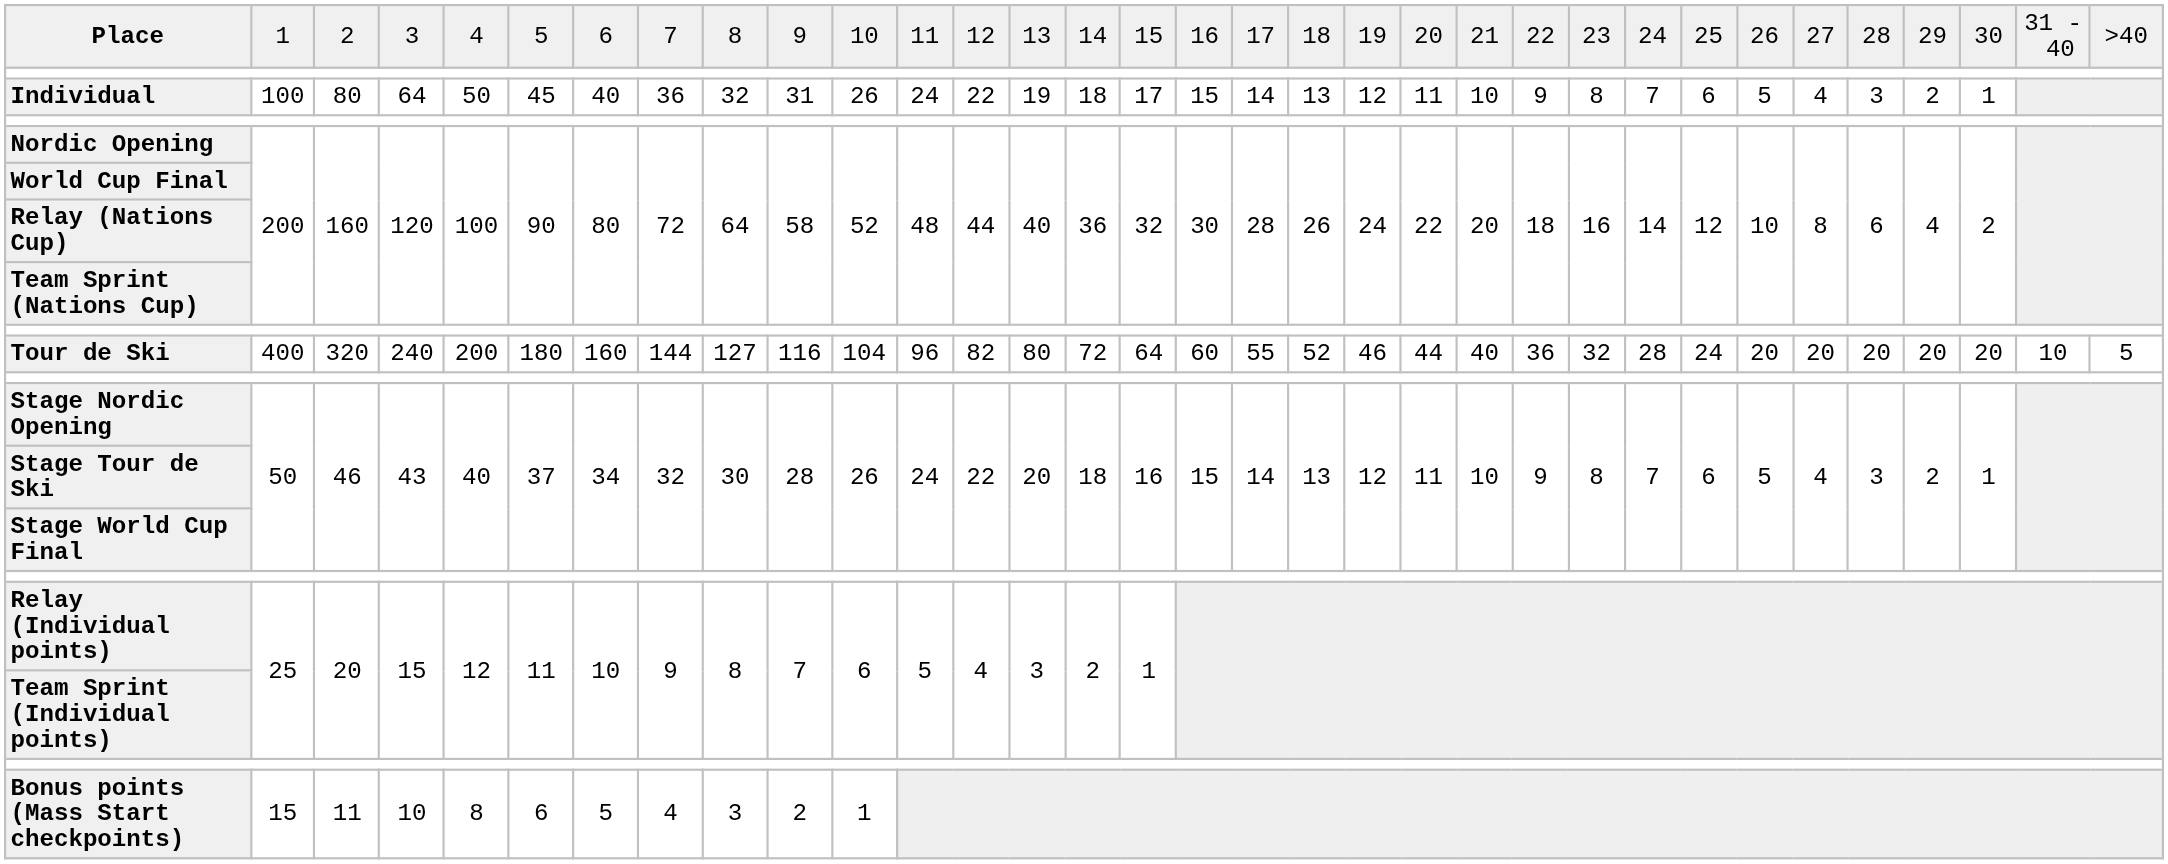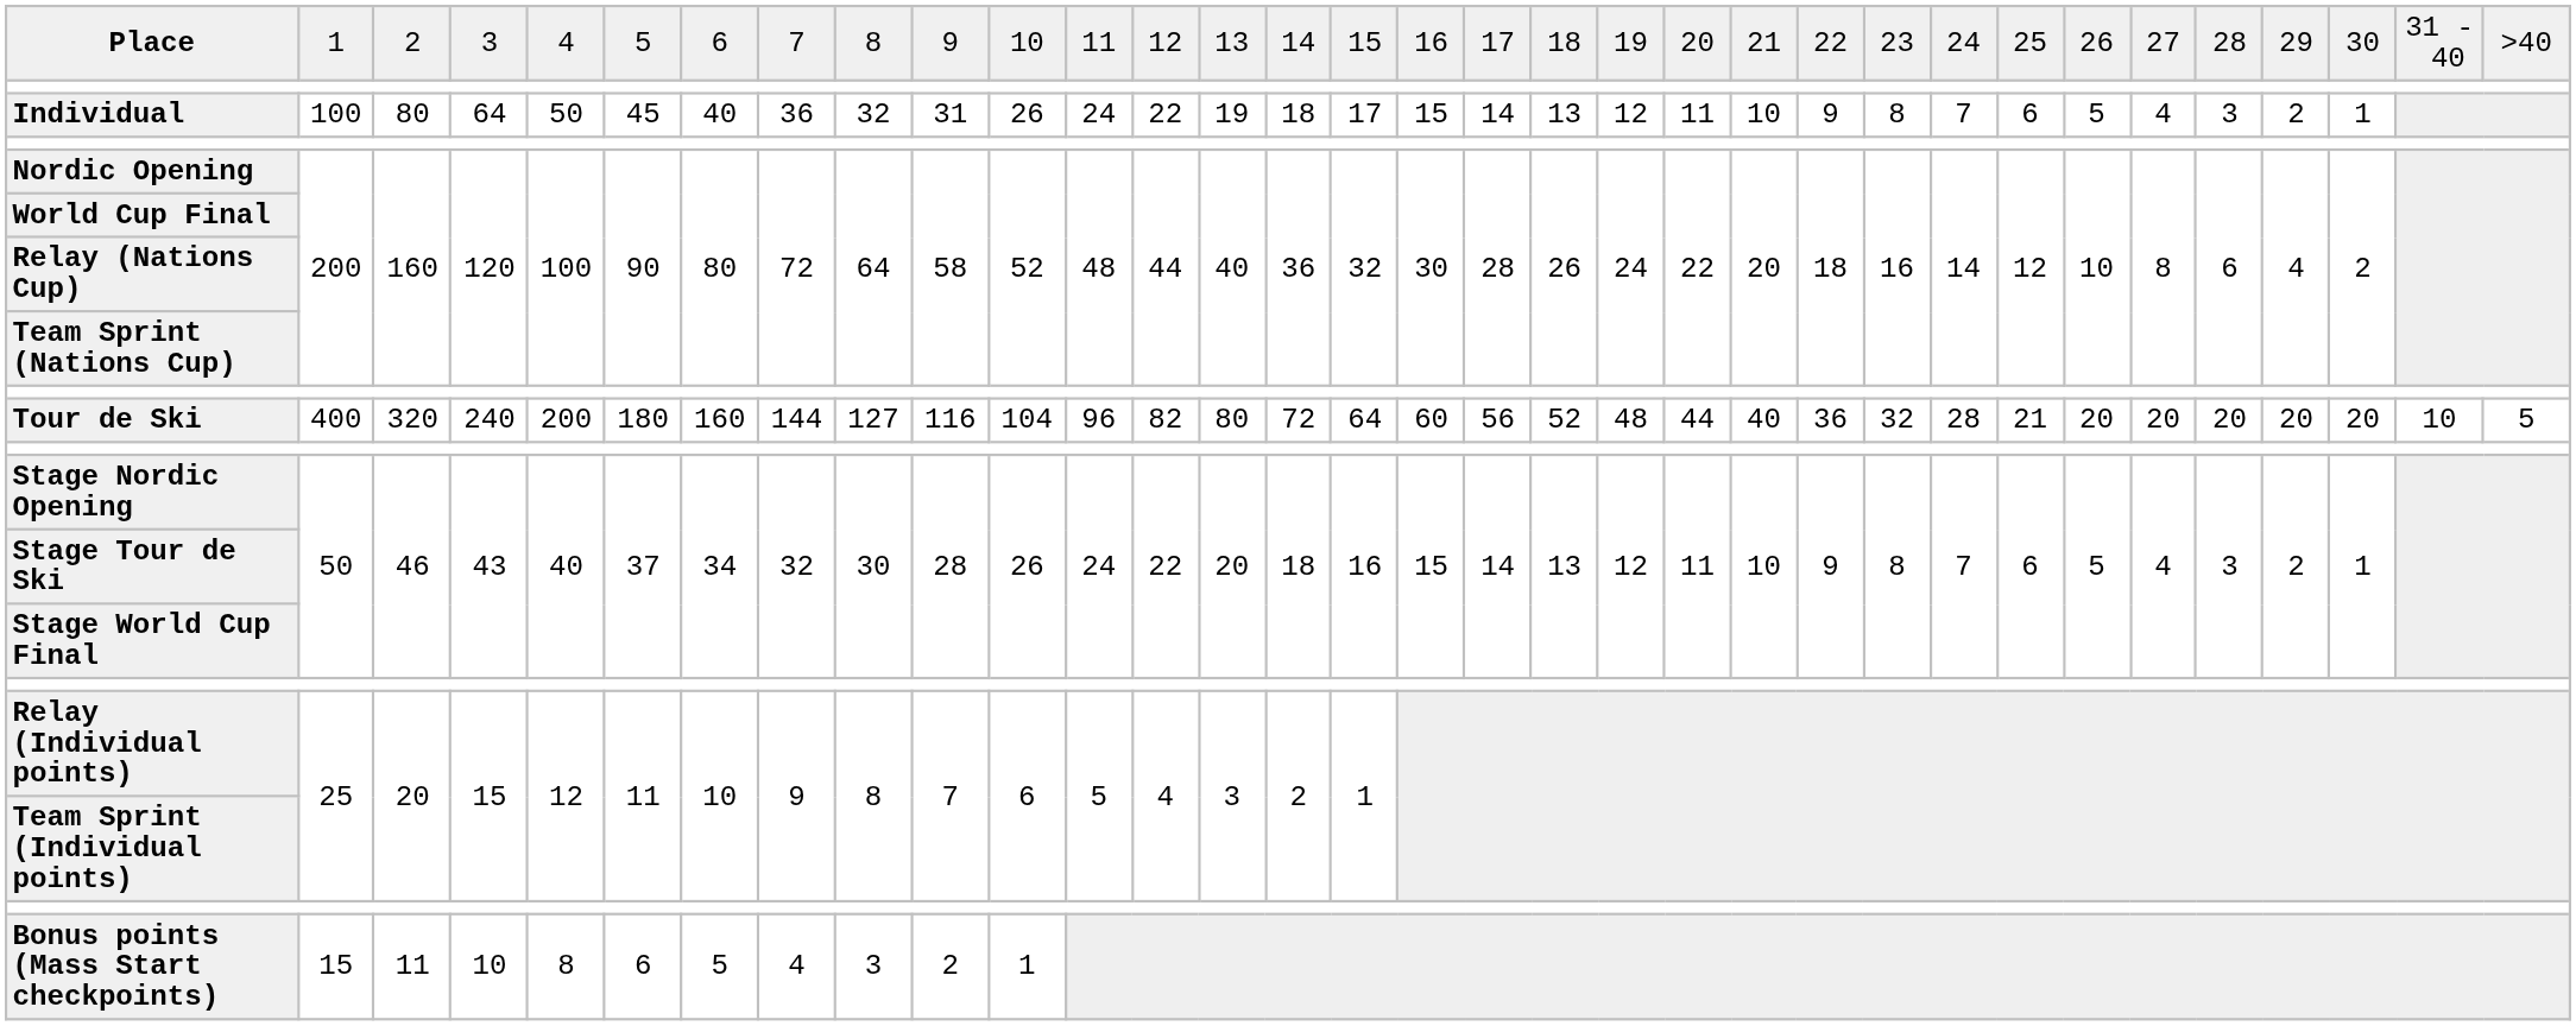Tour de Ski | column 18: 55 -> 56
Tour de Ski | column 20: 46 -> 48
Tour de Ski | column 26: 24 -> 21
